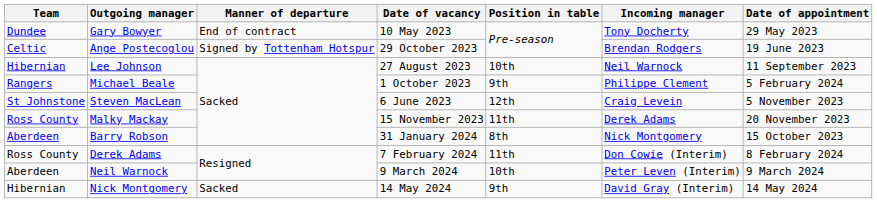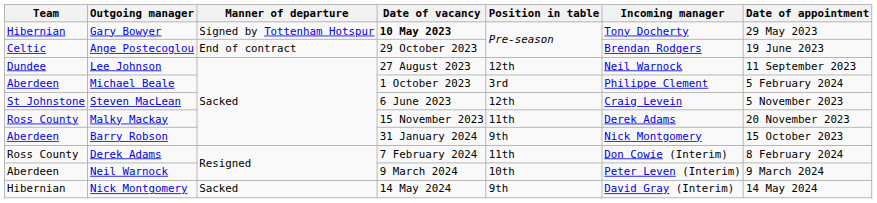Gary Bowyer | Team: Dundee -> Hibernian
Gary Bowyer | Manner of departure: End of contract -> Signed by Tottenham Hotspur
Gary Bowyer | Date of vacancy: normal -> bold
Ange Postecoglou | Manner of departure: Signed by Tottenham Hotspur -> End of contract
Lee Johnson | Team: Hibernian -> Dundee
Lee Johnson | Position in table: 10th -> 12th
Michael Beale | Team: Rangers -> Aberdeen
Michael Beale | Position in table: 9th -> 3rd
Barry Robson | Position in table: 8th -> 9th
